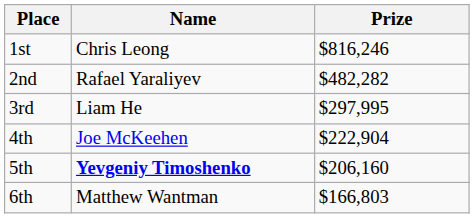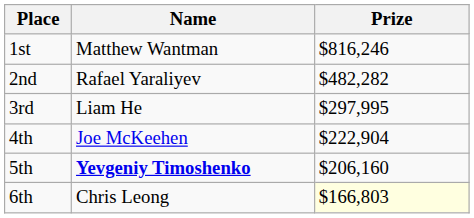1st | Name: Chris Leong -> Matthew Wantman
6th | Name: Matthew Wantman -> Chris Leong
6th | Prize: no background -> lightyellow background
